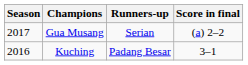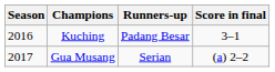rows swapped: Kuching <-> Gua Musang
